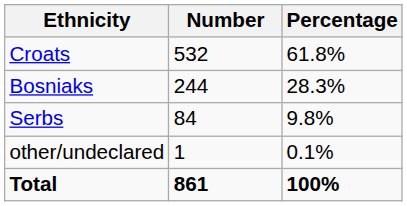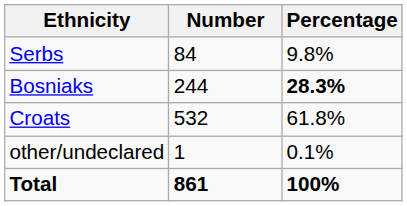rows swapped: Croats <-> Serbs
Bosniaks | Percentage: normal -> bold
